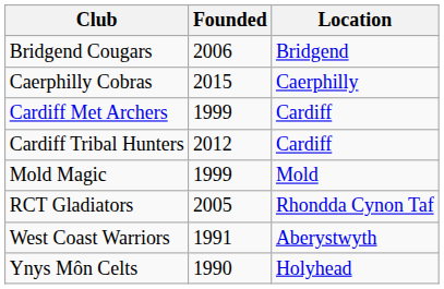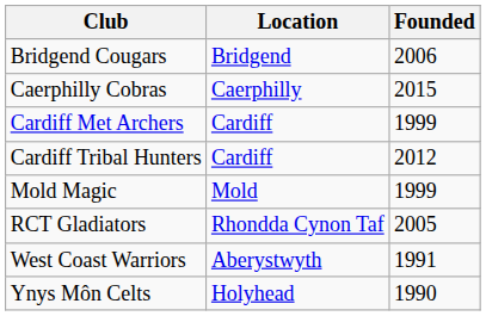columns swapped: Location <-> Founded
